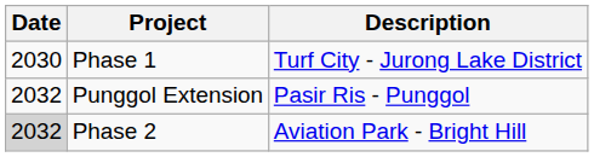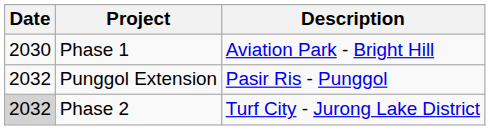Phase 1 | Description: Turf City - Jurong Lake District -> Aviation Park - Bright Hill
Phase 2 | Description: Aviation Park - Bright Hill -> Turf City - Jurong Lake District
